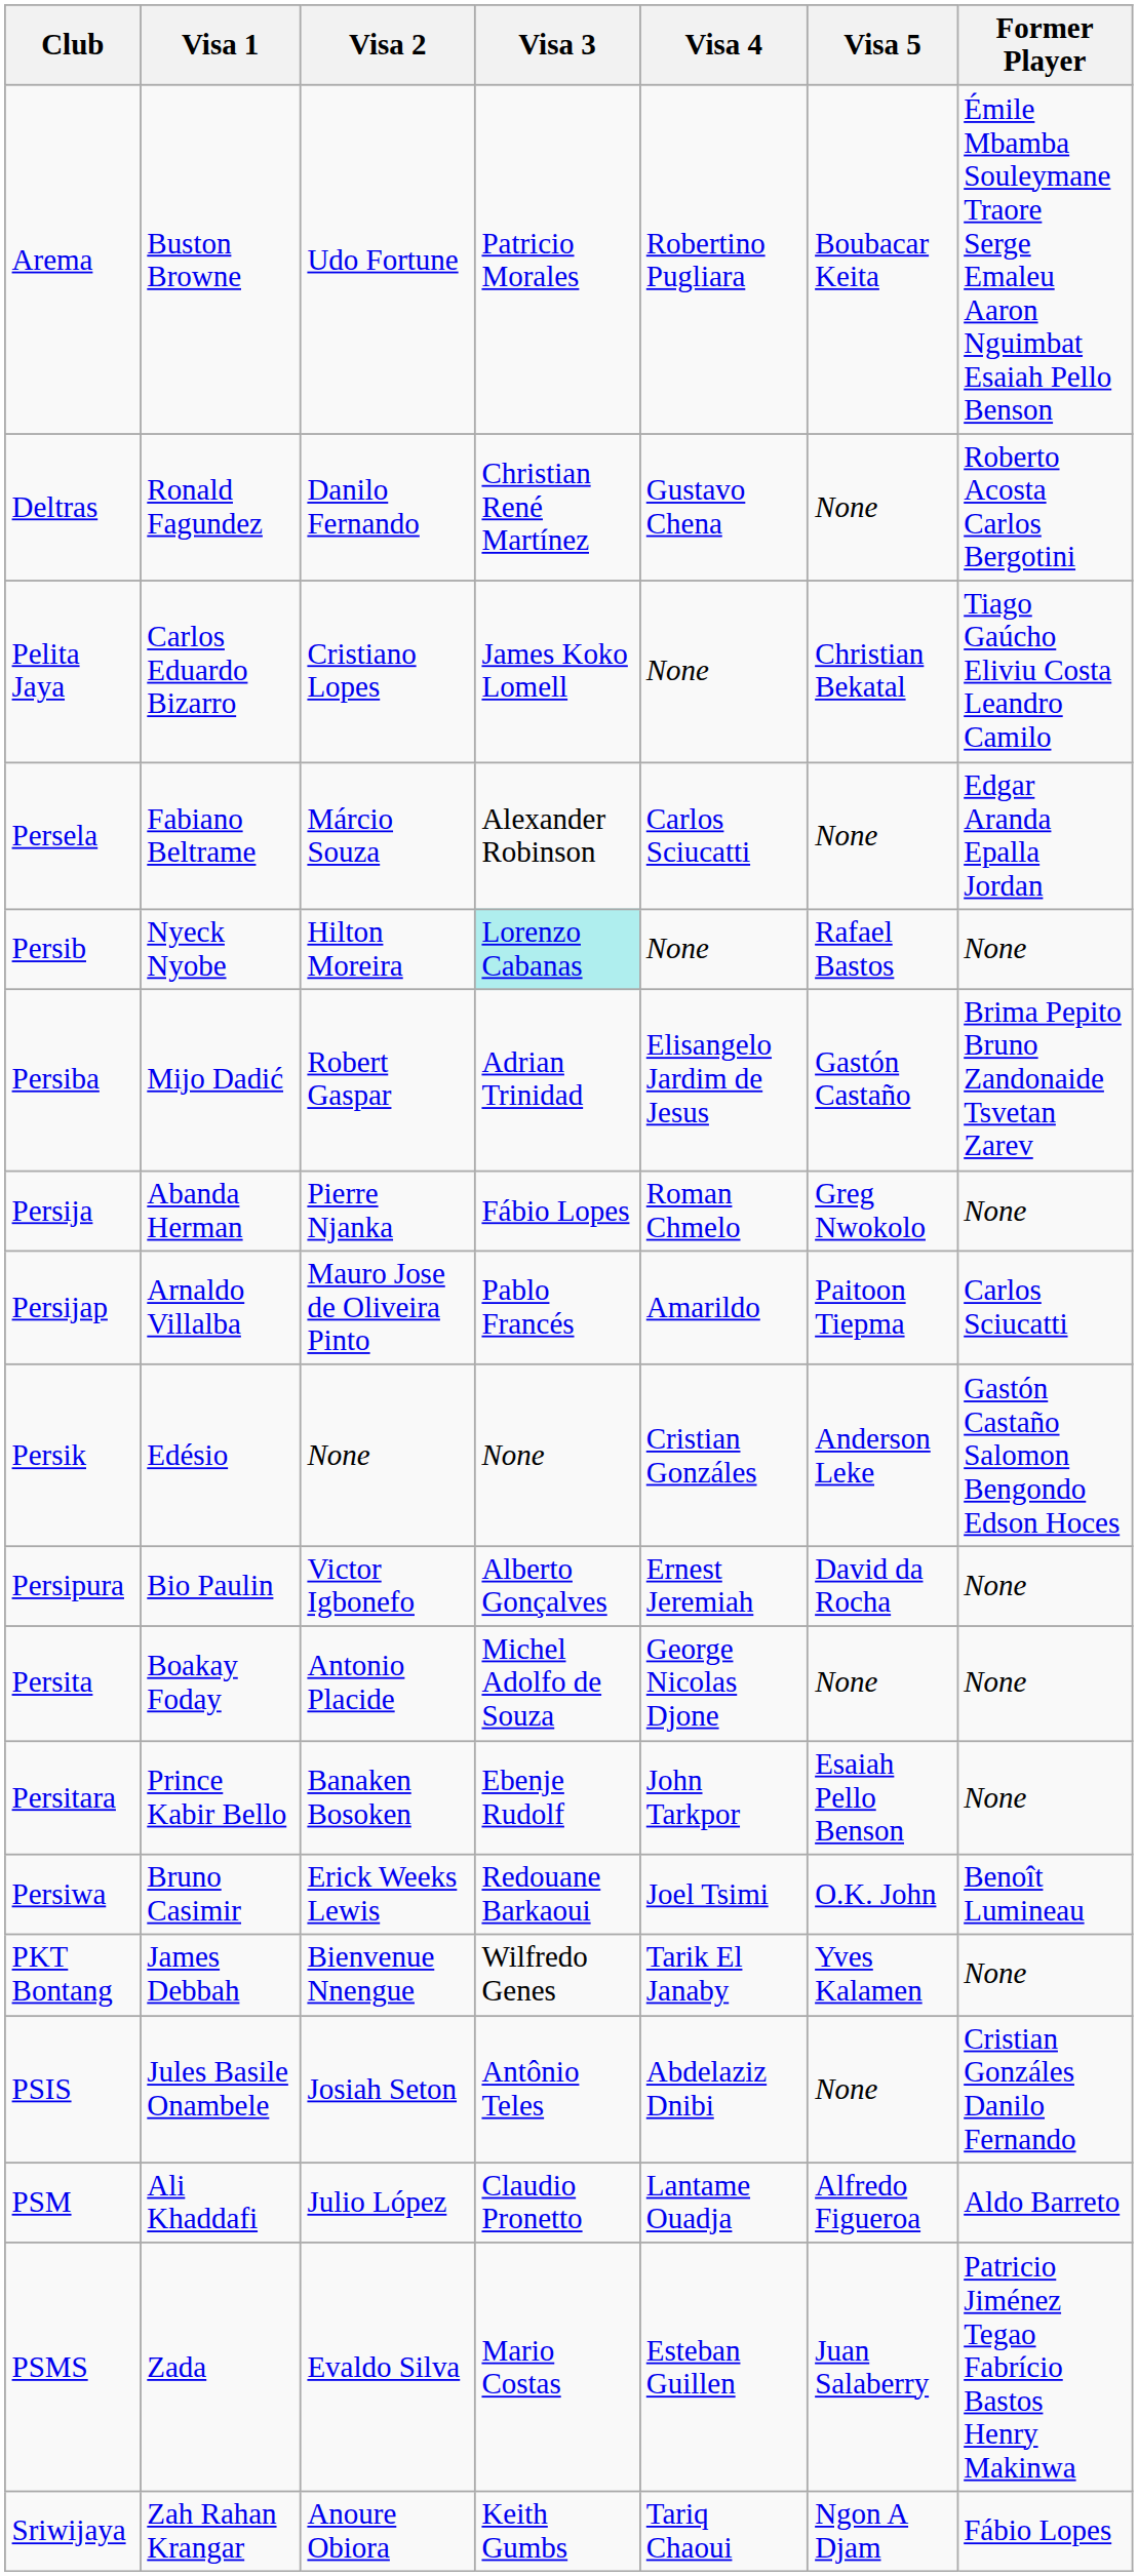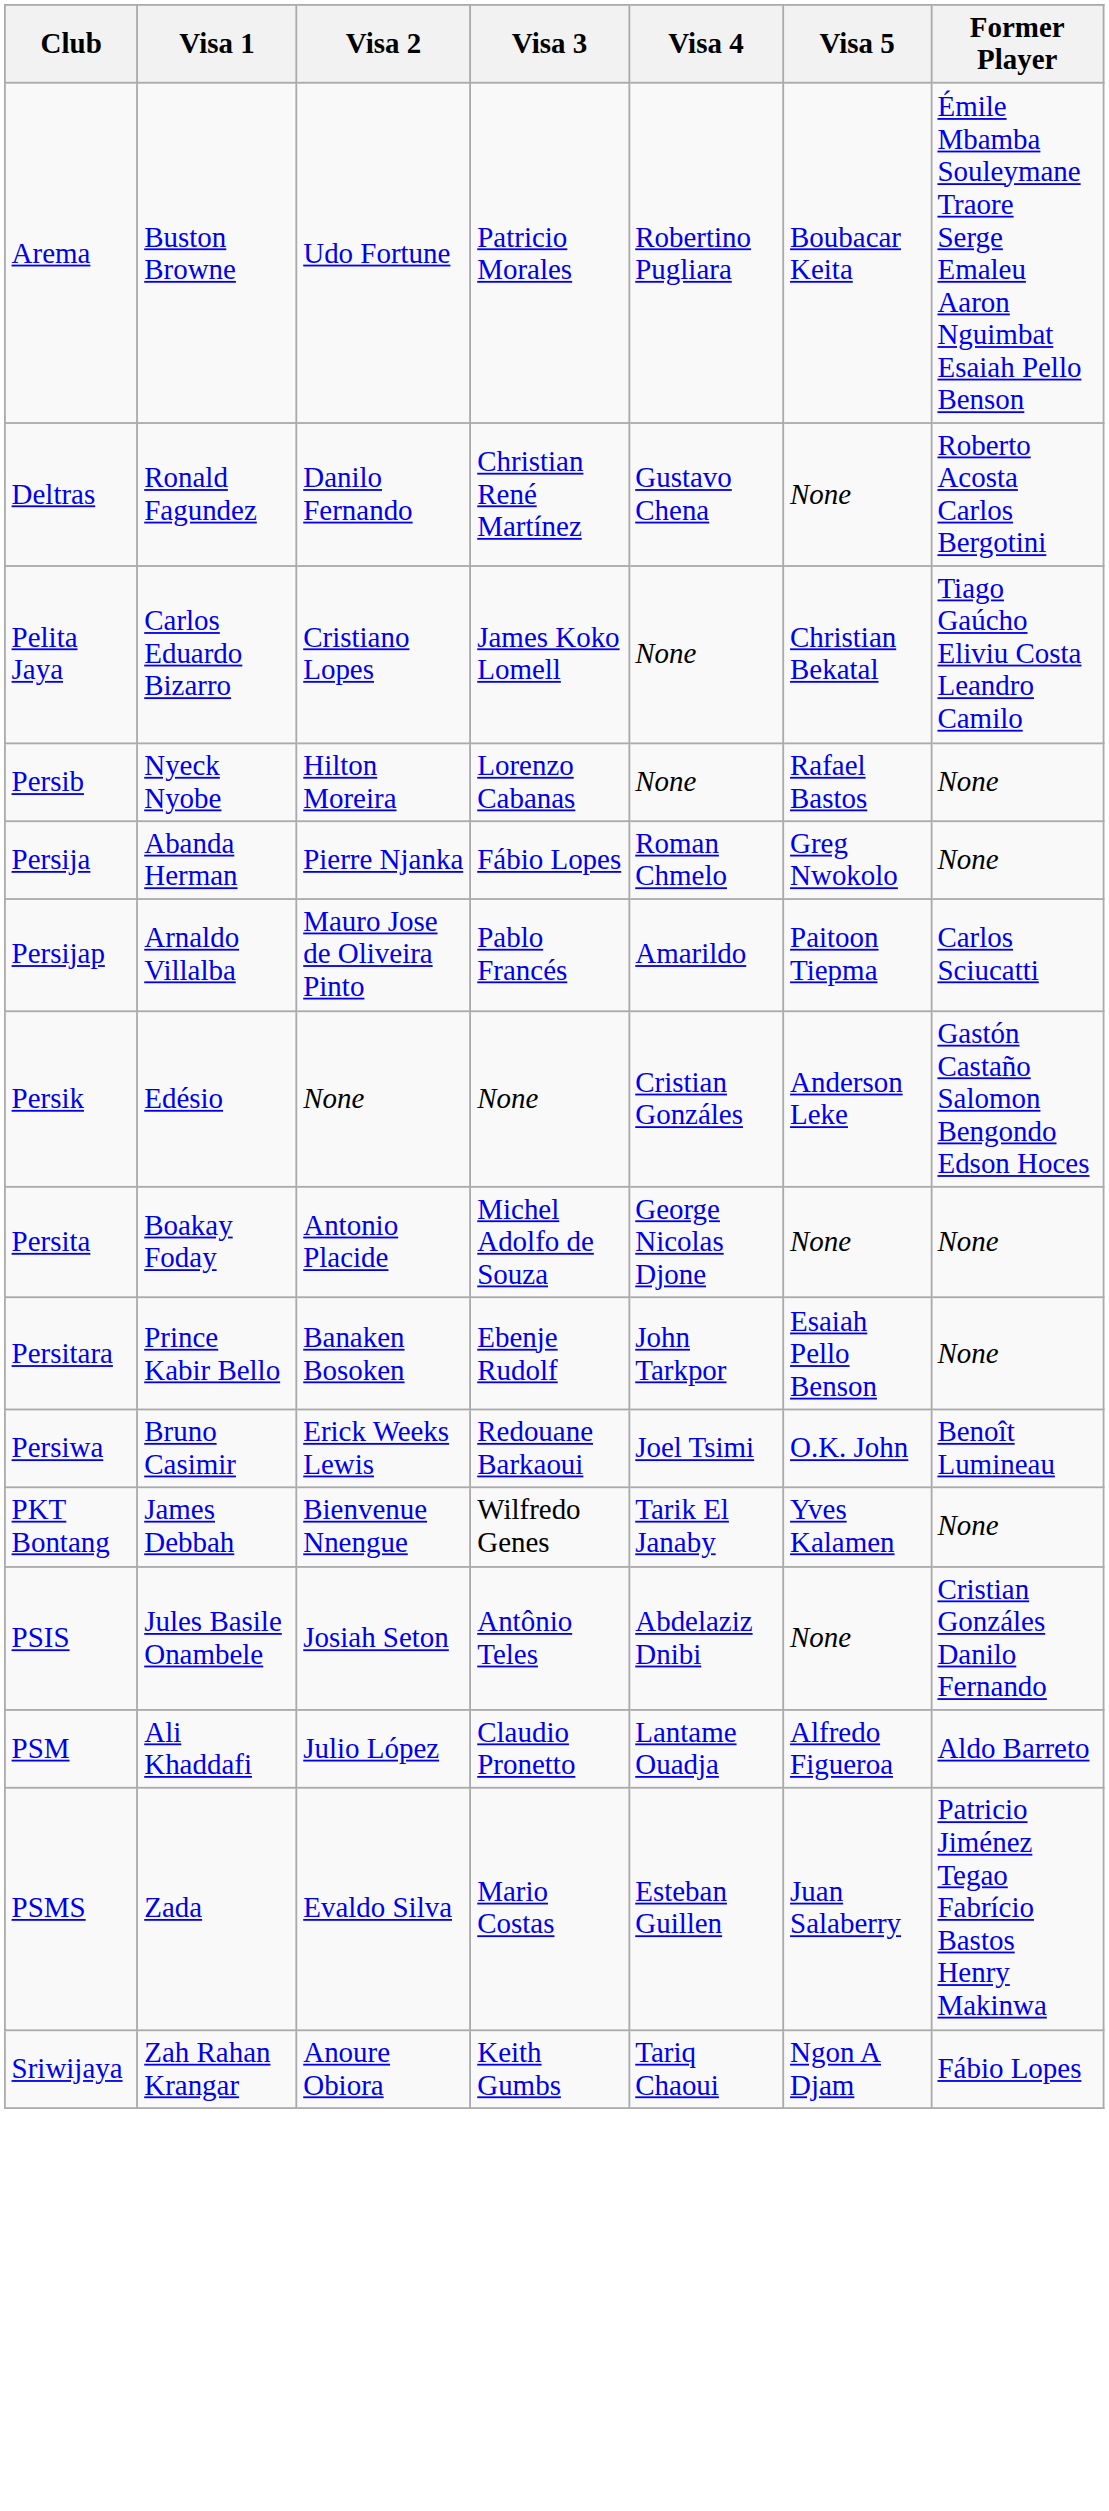- row: Persela | Fabiano Beltrame | Márcio Souza | Alexander Robinson | Carlos Sciucatti | None | Edgar Aranda Epalla Jordan
Persib | Visa 3: paleturquoise background -> no background
- row: Persiba | Mijo Dadić | Robert Gaspar | Adrian Trinidad | Elisangelo Jardim de Jesus | Gastón Castaño | Brima Pepito Bruno Zandonaide Tsvetan Zarev
- row: Persipura | Bio Paulin | Victor Igbonefo | Alberto Gonçalves | Ernest Jeremiah | David da Rocha | None
